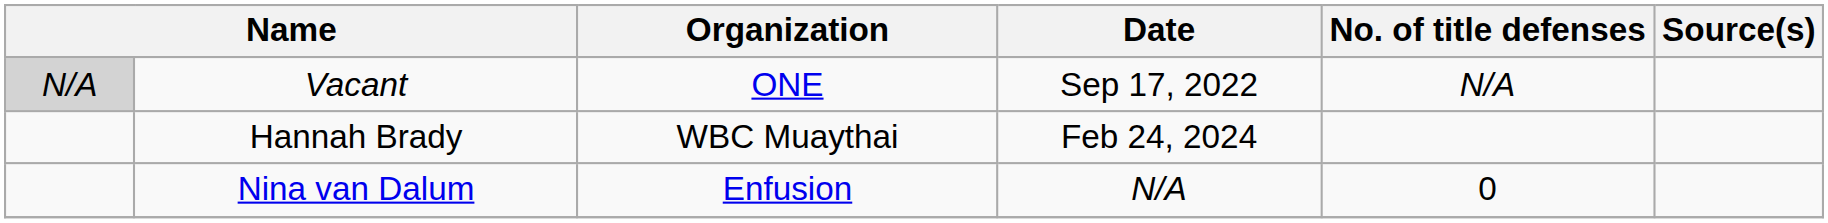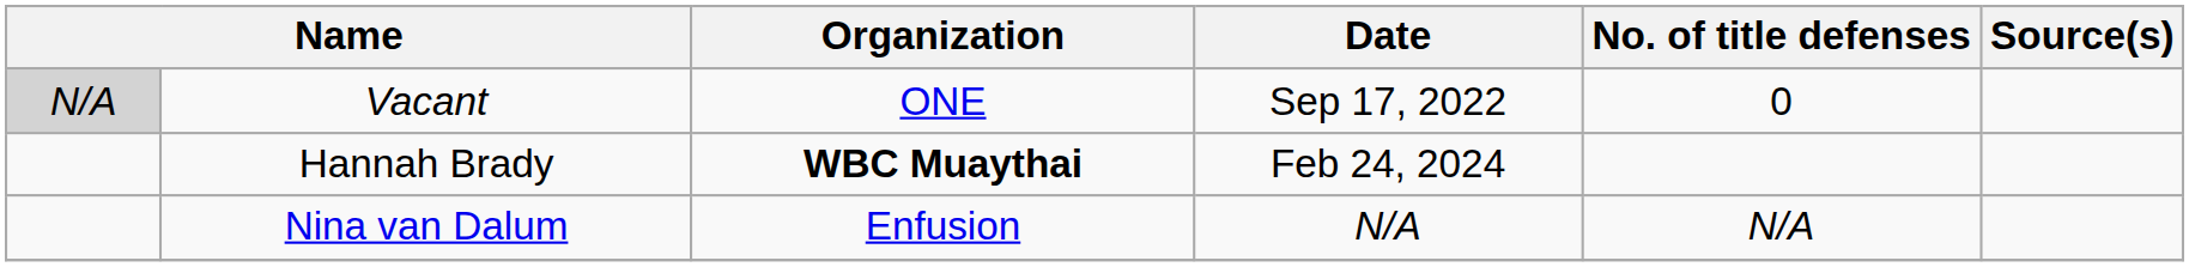Vacant | No. of title defenses: N/A -> 0
Hannah Brady | Organization: normal -> bold
Nina van Dalum | No. of title defenses: 0 -> N/A
